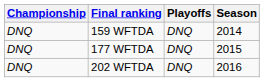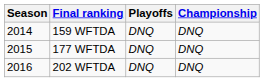columns swapped: Season <-> Championship
